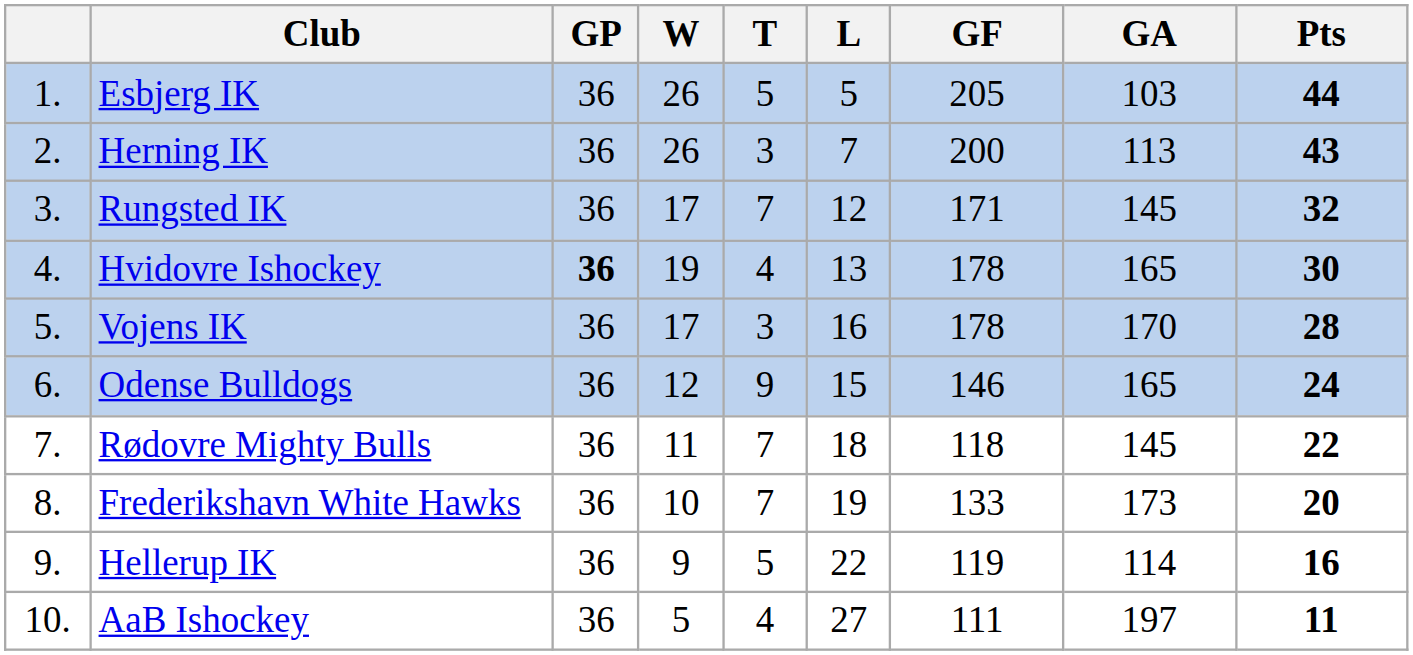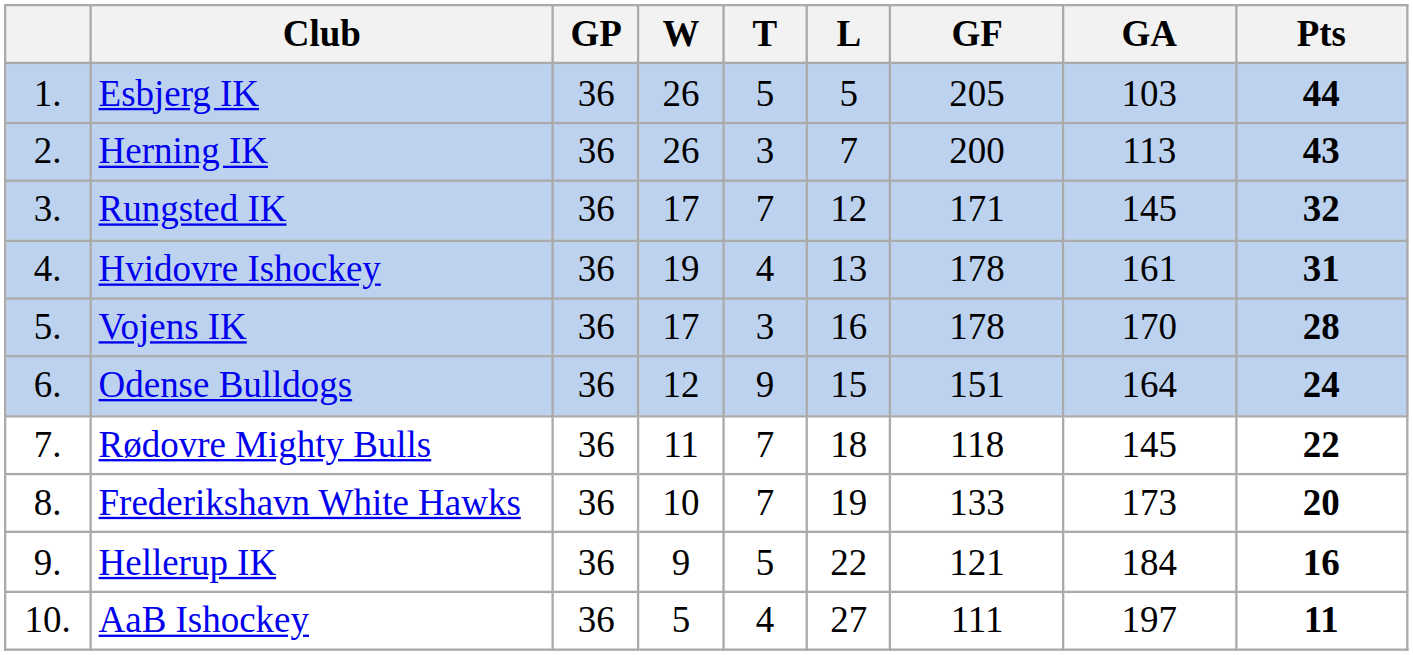Hvidovre Ishockey | GP: bold -> normal
Hvidovre Ishockey | GA: 165 -> 161
Hvidovre Ishockey | Pts: 30 -> 31
Odense Bulldogs | GF: 146 -> 151
Odense Bulldogs | GA: 165 -> 164
Hellerup IK | GF: 119 -> 121
Hellerup IK | GA: 114 -> 184
